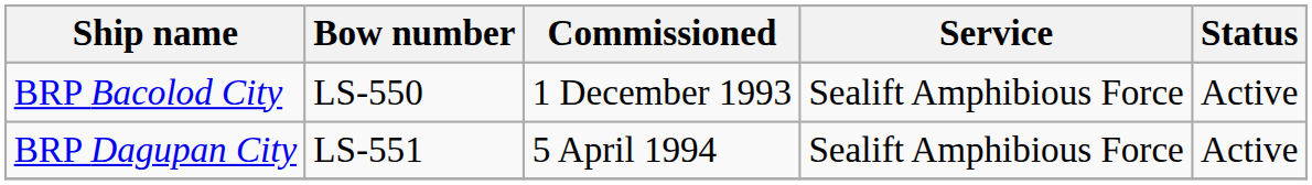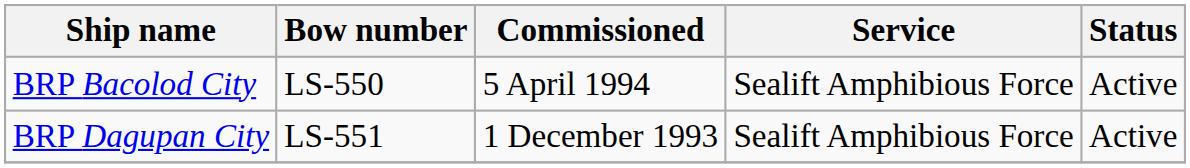BRP Bacolod City | Commissioned: 1 December 1993 -> 5 April 1994
BRP Dagupan City | Commissioned: 5 April 1994 -> 1 December 1993
